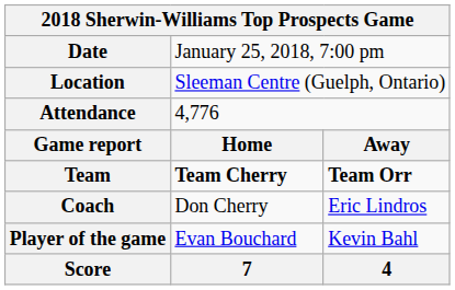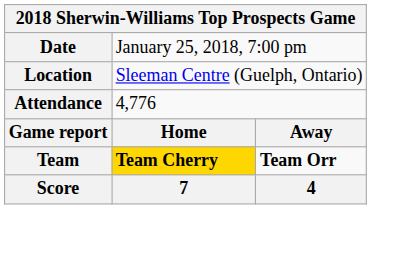Team | column 2: no background -> gold background
- row: Coach | Don Cherry | Eric Lindros
- row: Player of the game | Evan Bouchard | Kevin Bahl
